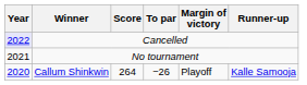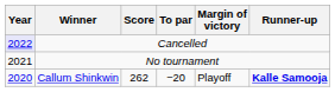Callum Shinkwin | Score: 264 -> 262
Callum Shinkwin | To par: −26 -> −20
Callum Shinkwin | Runner-up: normal -> bold
